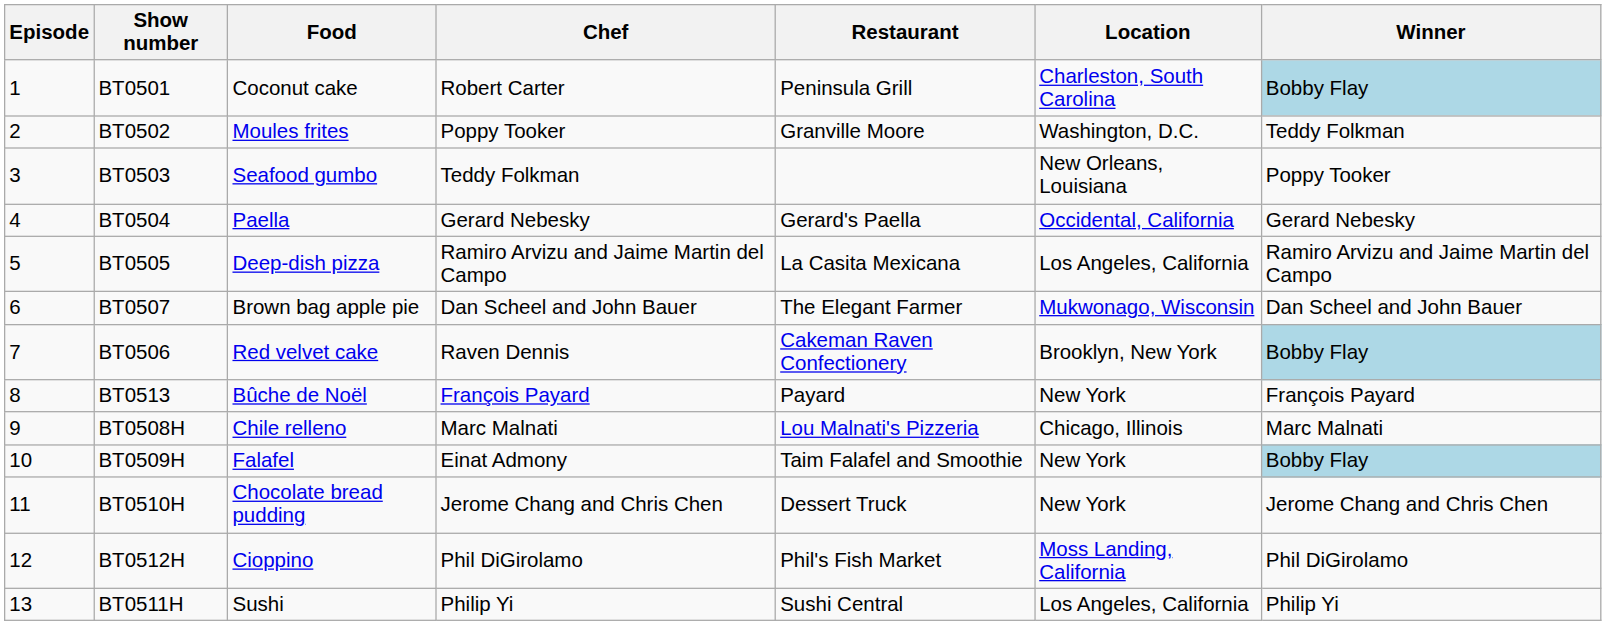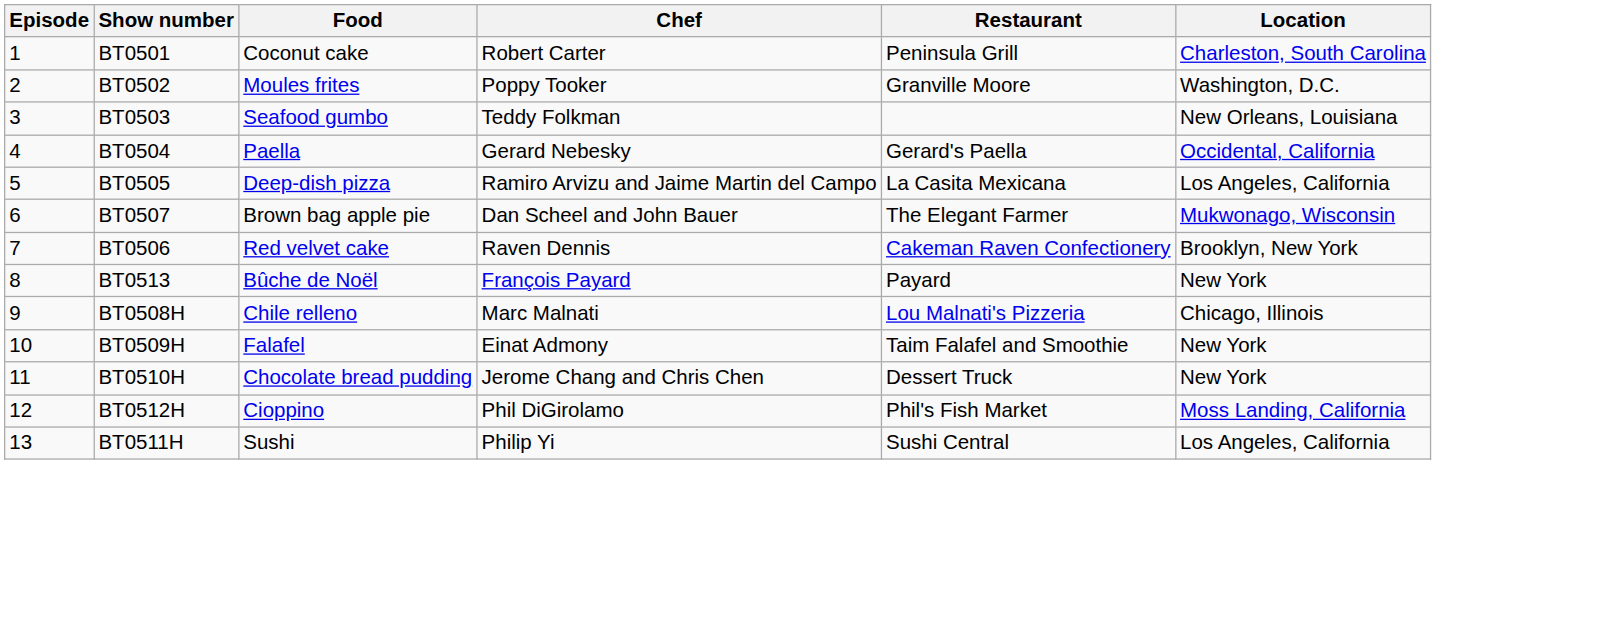- column: Winner | Bobby Flay | Teddy Folkman | Poppy Tooker | Gerard Nebesky | Ramiro Arvizu and Jaime Martin del Campo | Dan Scheel and John Bauer | Bobby Flay | François Payard | Marc Malnati | Bobby Flay | Jerome Chang and Chris Chen | Phil DiGirolamo | Philip Yi
